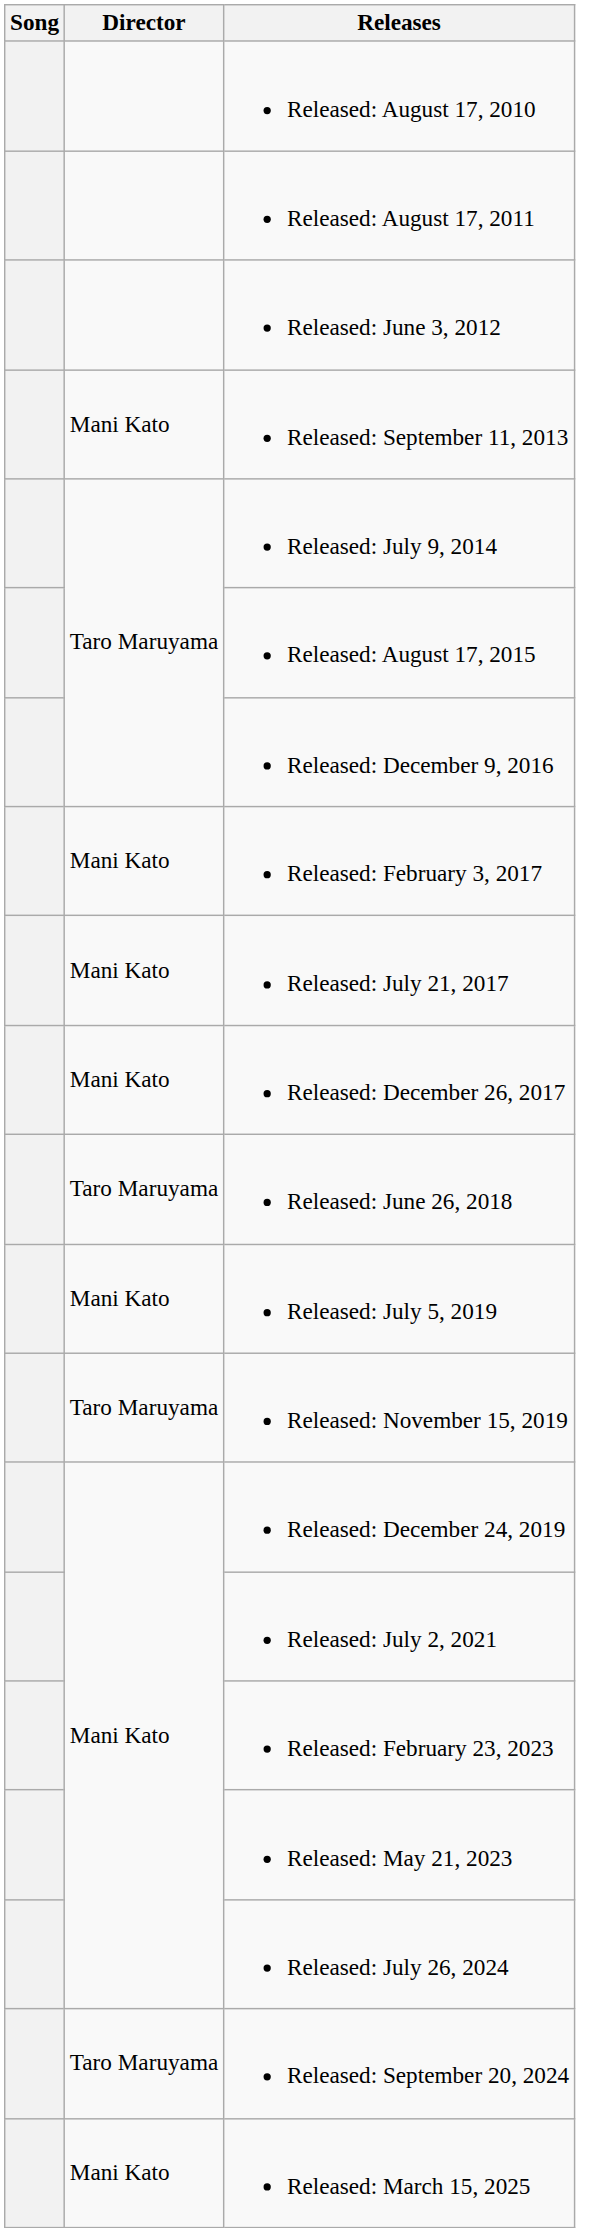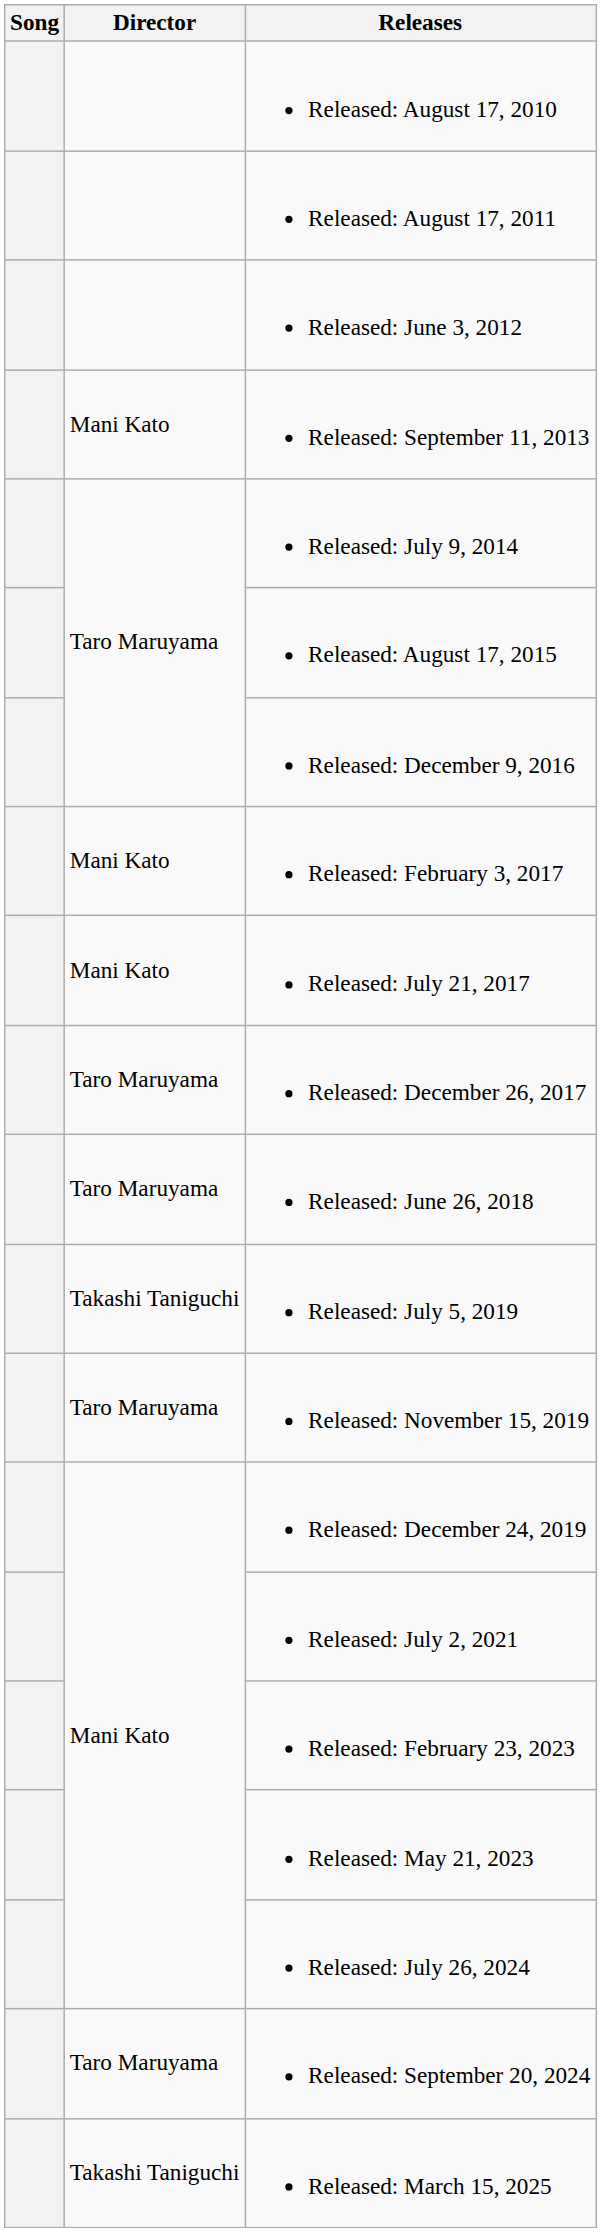Released: December 26, 2017 | Director: Mani Kato -> Taro Maruyama
Released: July 5, 2019 | Director: Mani Kato -> Takashi Taniguchi
Released: March 15, 2025 | Director: Mani Kato -> Takashi Taniguchi
